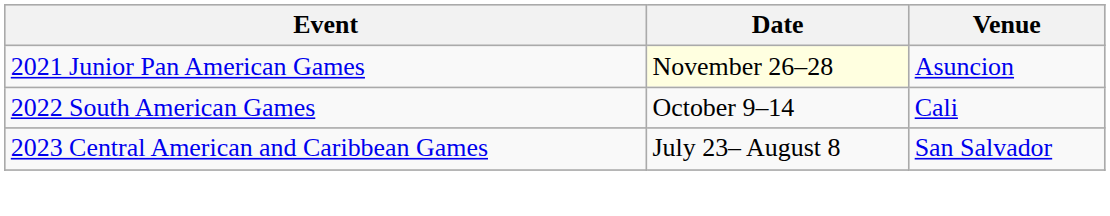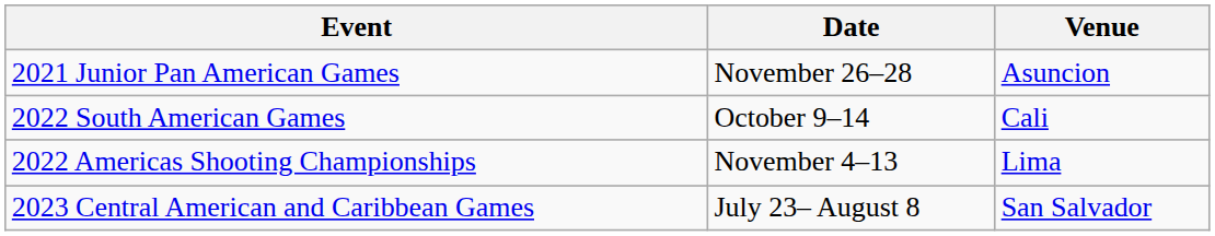2021 Junior Pan American Games | Date: lightyellow background -> no background
+ row: 2022 Americas Shooting Championships | November 4–13 | Lima
